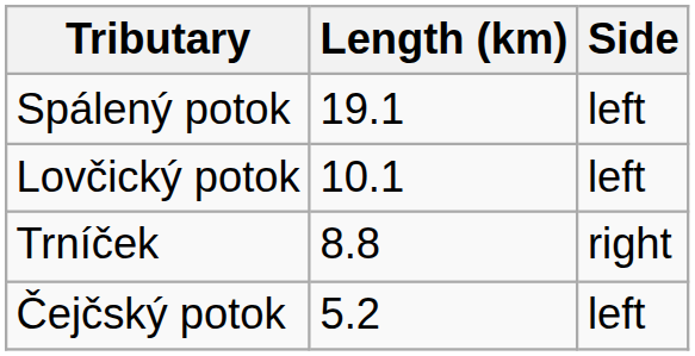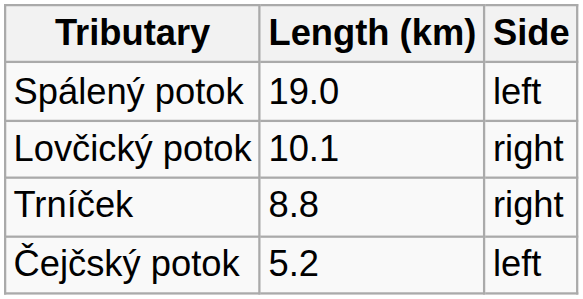Spálený potok | Length (km): 19.1 -> 19.0
Lovčický potok | Side: left -> right
